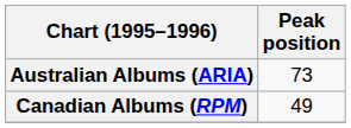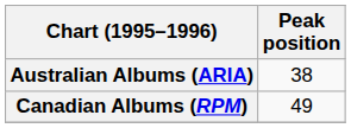Australian Albums (ARIA) | Peak position: 73 -> 38
